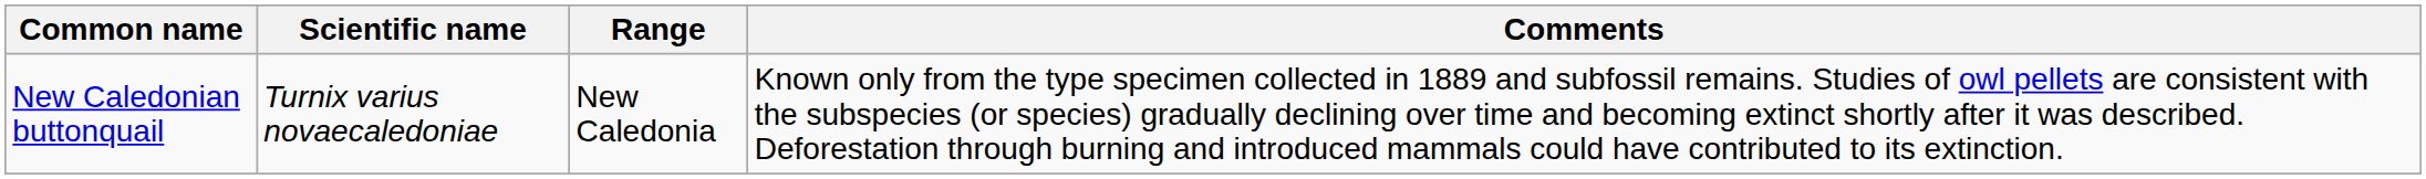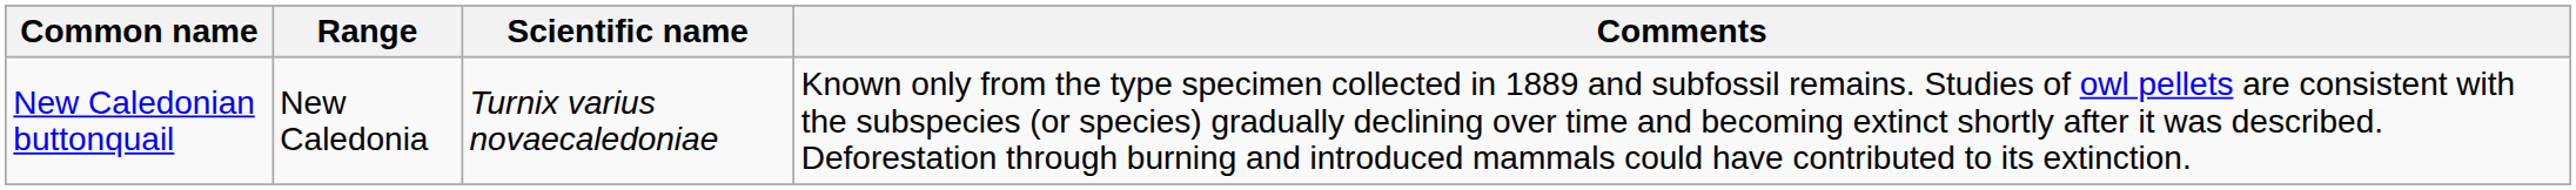columns swapped: Scientific name <-> Range
